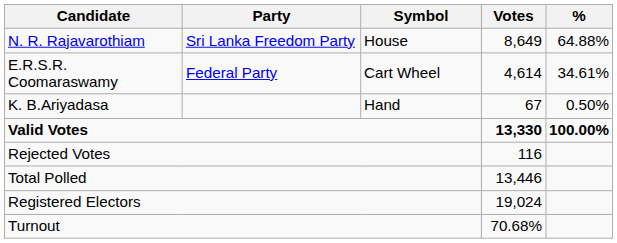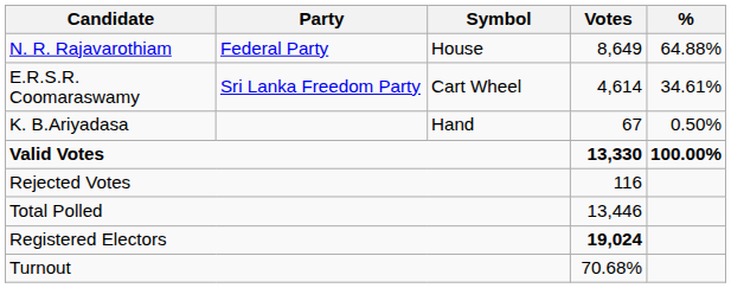N. R. Rajavarothiam | Party: Sri Lanka Freedom Party -> Federal Party
E.R.S.R. Coomaraswamy | Party: Federal Party -> Sri Lanka Freedom Party
Registered Electors | Votes: normal -> bold
